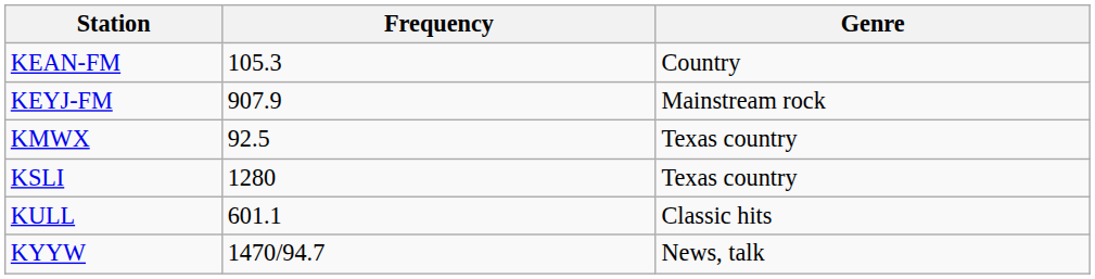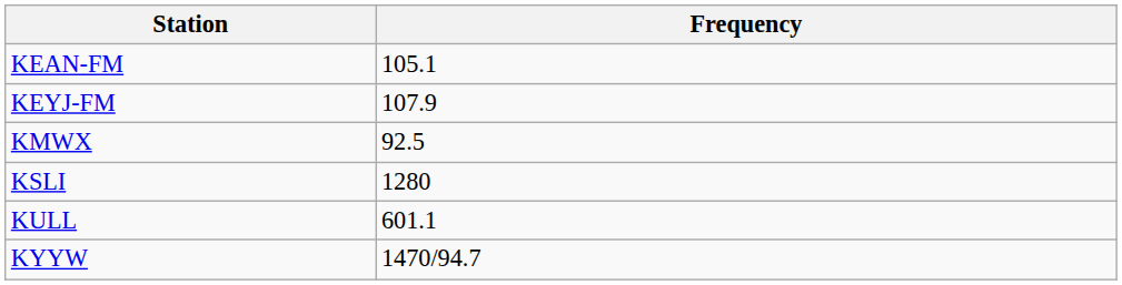- column: Genre | Country | Mainstream rock | Texas country | Texas country | Classic hits | News, talk
KEAN-FM | Frequency: 105.3 -> 105.1
KEYJ-FM | Frequency: 907.9 -> 107.9
